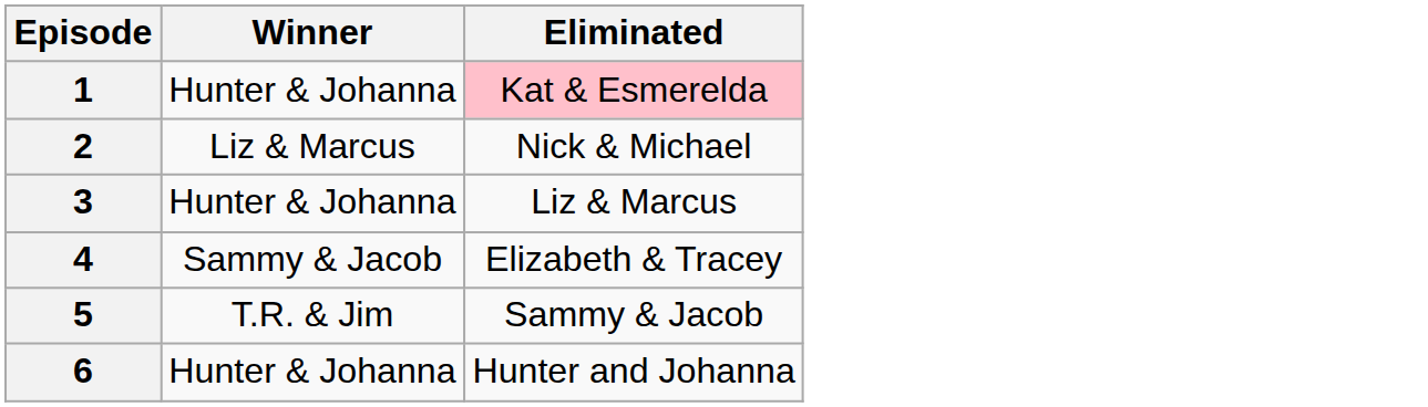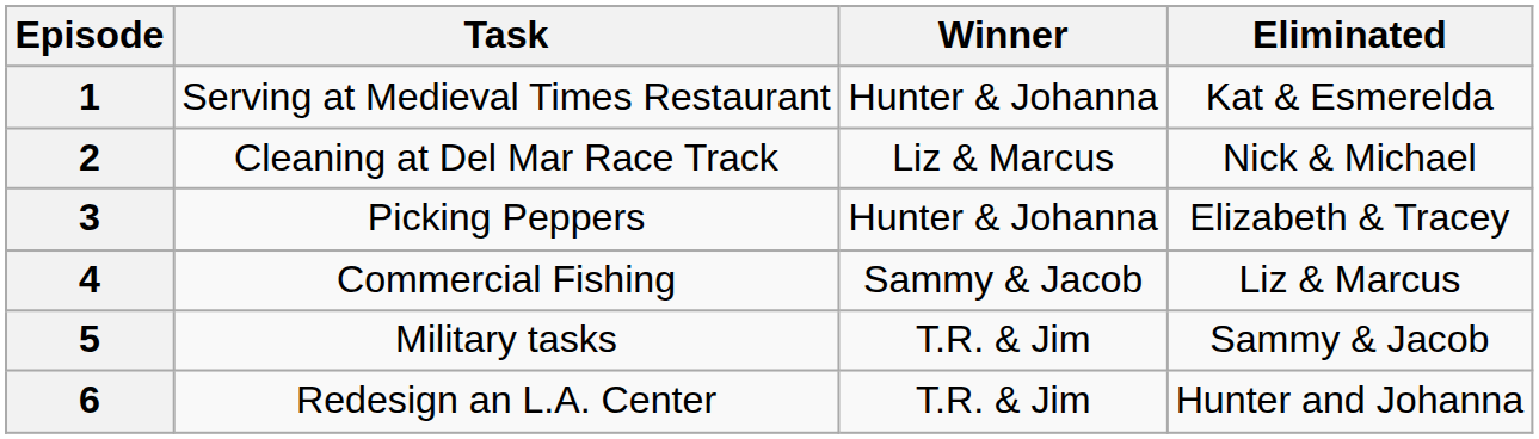+ column: Task | Serving at Medieval Times Restaurant | Cleaning at Del Mar Race Track | Picking Peppers | Commercial Fishing | Military tasks | Redesign an L.A. Center
1 | Eliminated: pink background -> no background
3 | Eliminated: Liz & Marcus -> Elizabeth & Tracey
4 | Eliminated: Elizabeth & Tracey -> Liz & Marcus
6 | Winner: Hunter & Johanna -> T.R. & Jim
